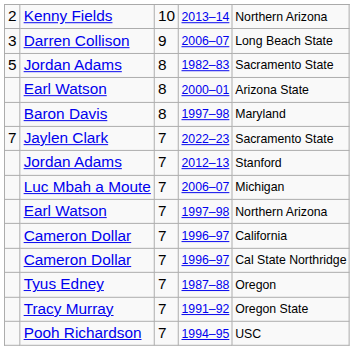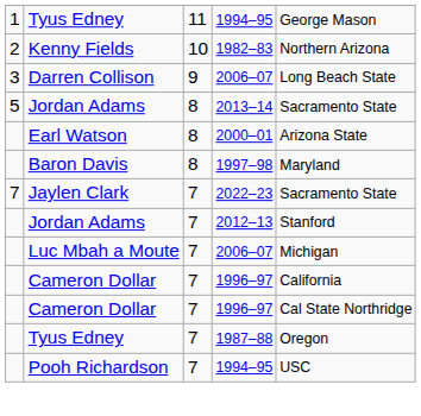+ row: 1 | Tyus Edney | 11 | 1994–95 | George Mason
Kenny Fields | column 4: 2013–14 -> 1982–83
Jordan Adams / 8 | column 4: 1982–83 -> 2013–14
- row: Earl Watson | 7 | 1997–98 | Northern Arizona
- row: Tracy Murray | 7 | 1991–92 | Oregon State
